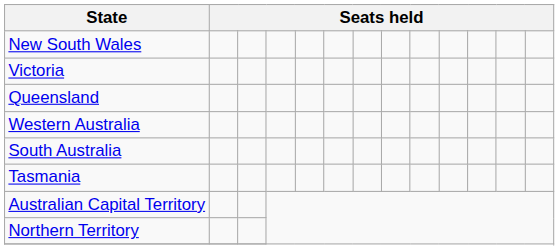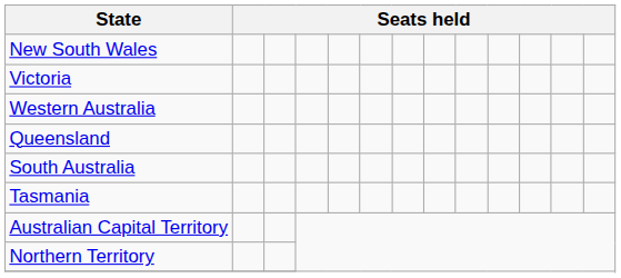rows swapped: Queensland <-> Western Australia
